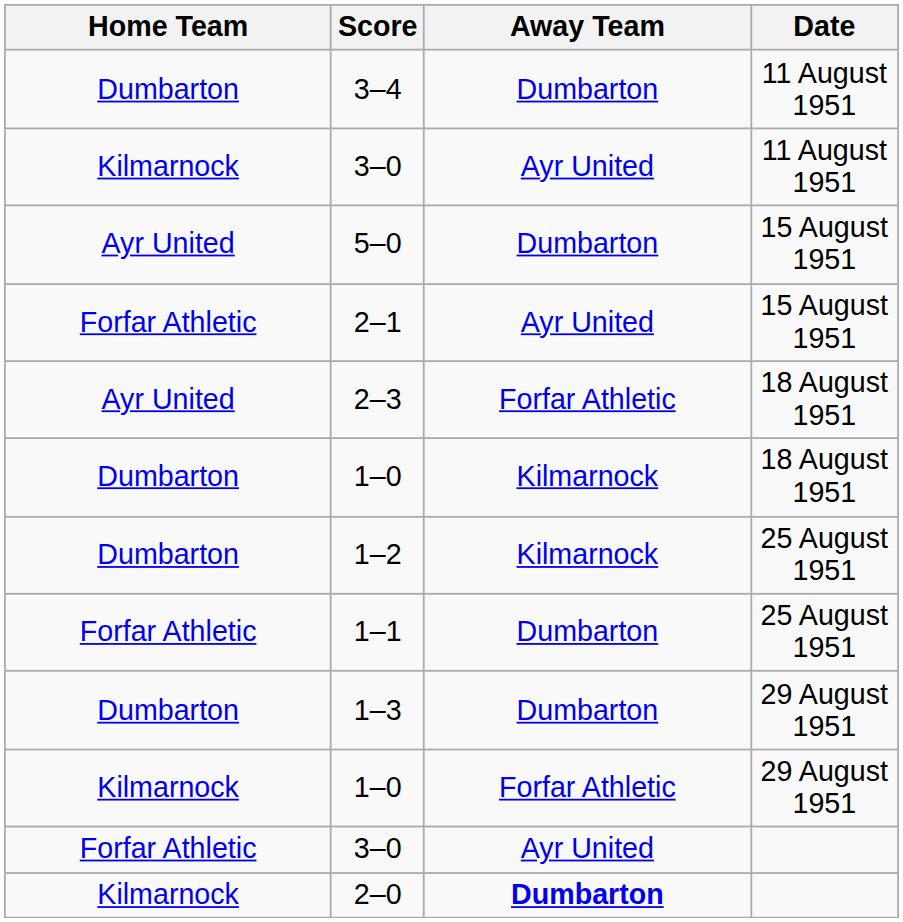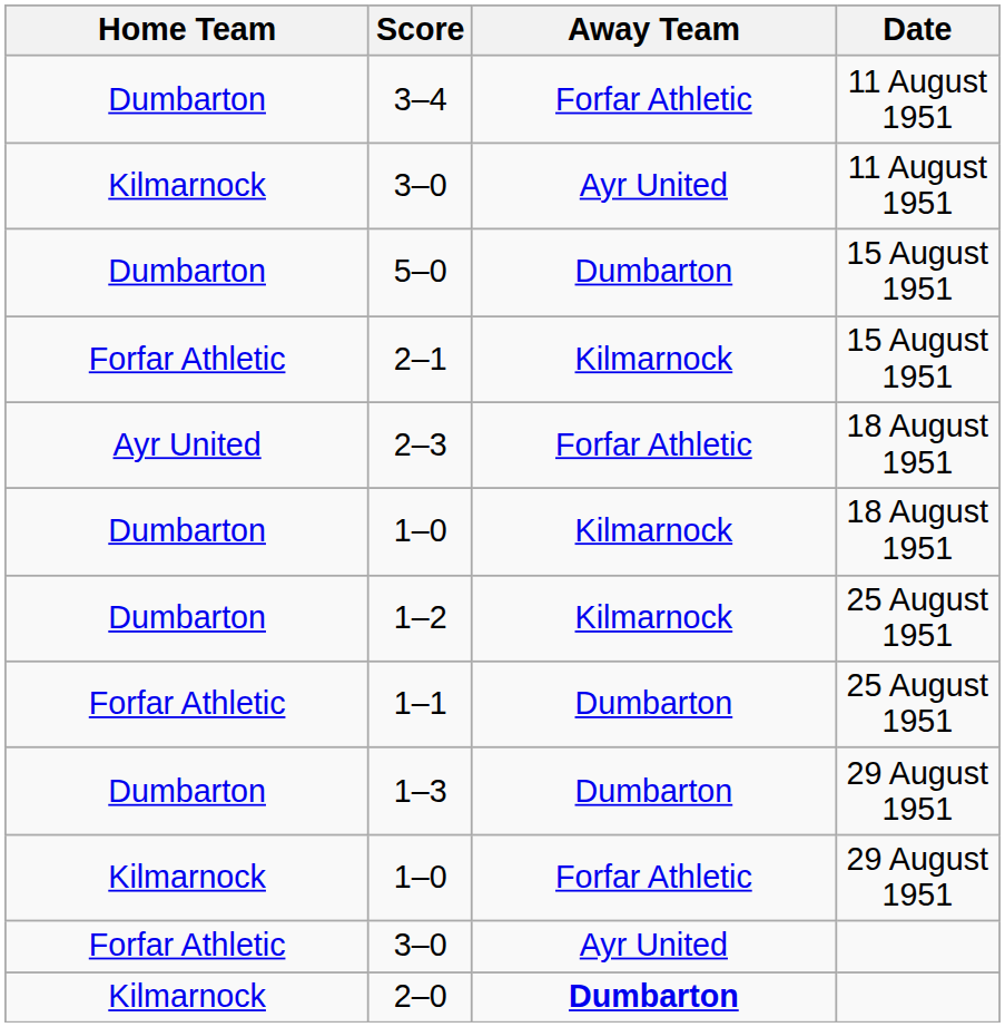3–4 | Away Team: Dumbarton -> Forfar Athletic
5–0 | Home Team: Ayr United -> Dumbarton
2–1 | Away Team: Ayr United -> Kilmarnock
